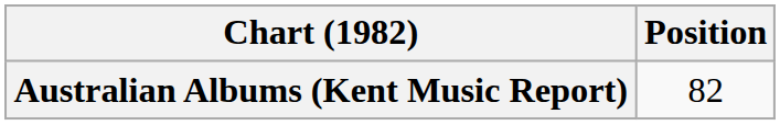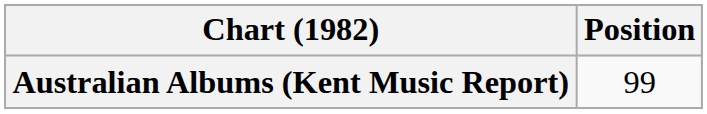Australian Albums (Kent Music Report) | Position: 82 -> 99
